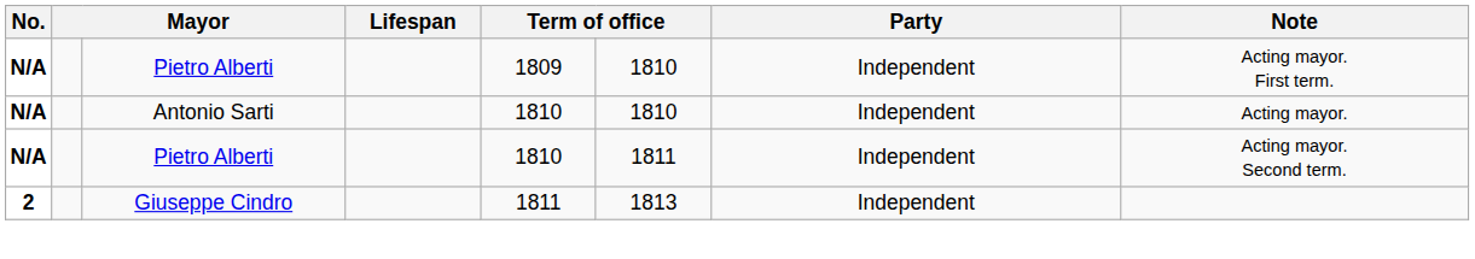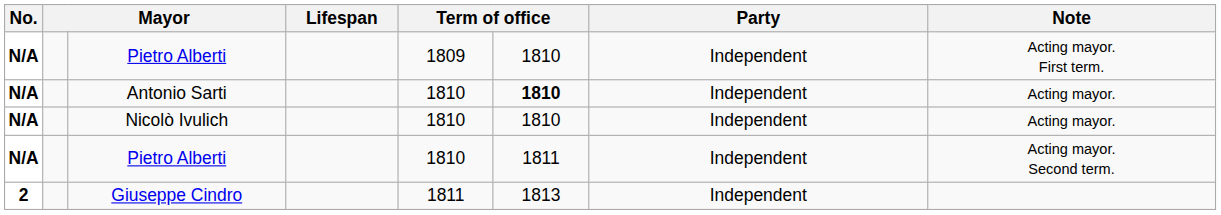Antonio Sarti | column 6: normal -> bold
+ row: N/A | Nicolò Ivulich | 1810 | 1810 | Independent | Acting mayor.
